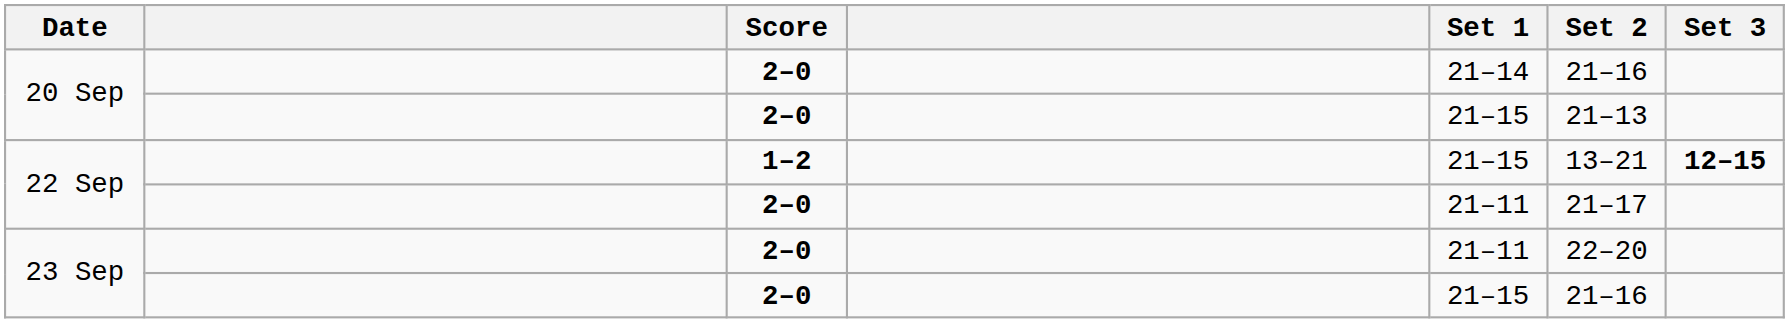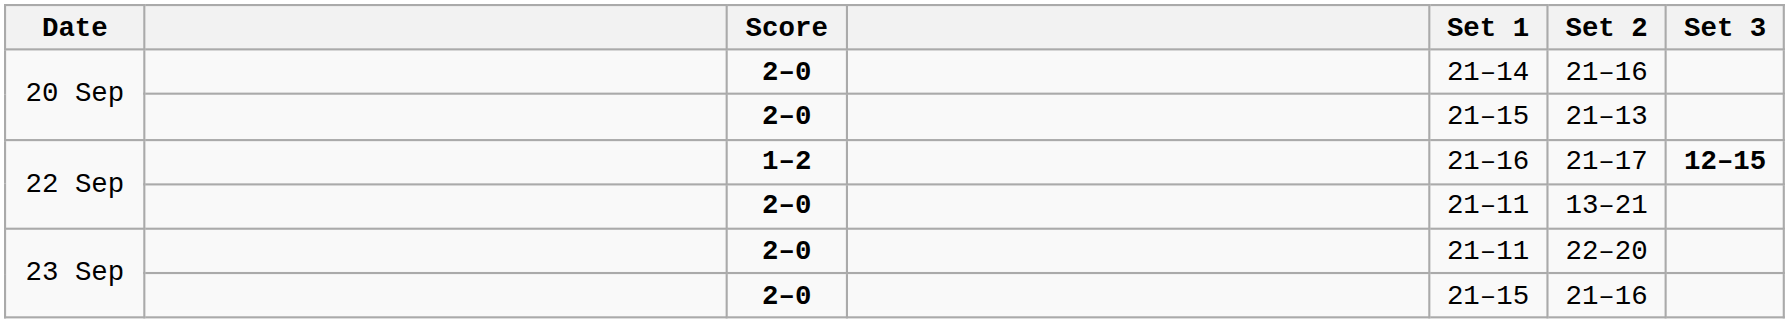22 Sep / 1–2 | Set 1: 21–15 -> 21–16
22 Sep / 1–2 | Set 2: 13–21 -> 21–17
22 Sep / 2–0 | Set 2: 21–17 -> 13–21
